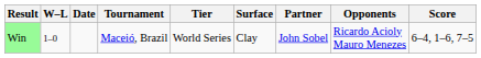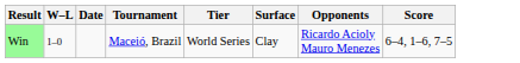- column: Partner | John Sobel
